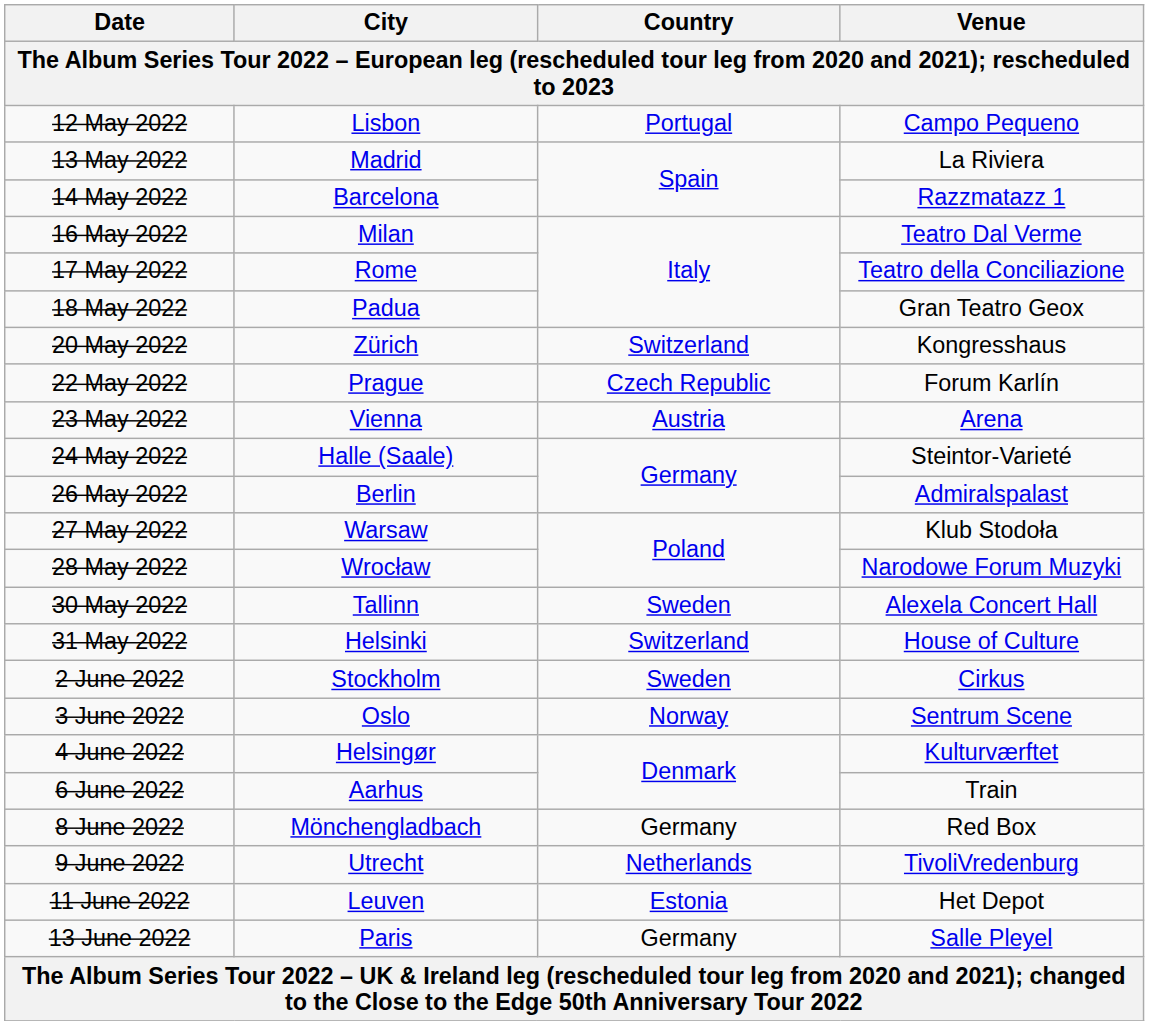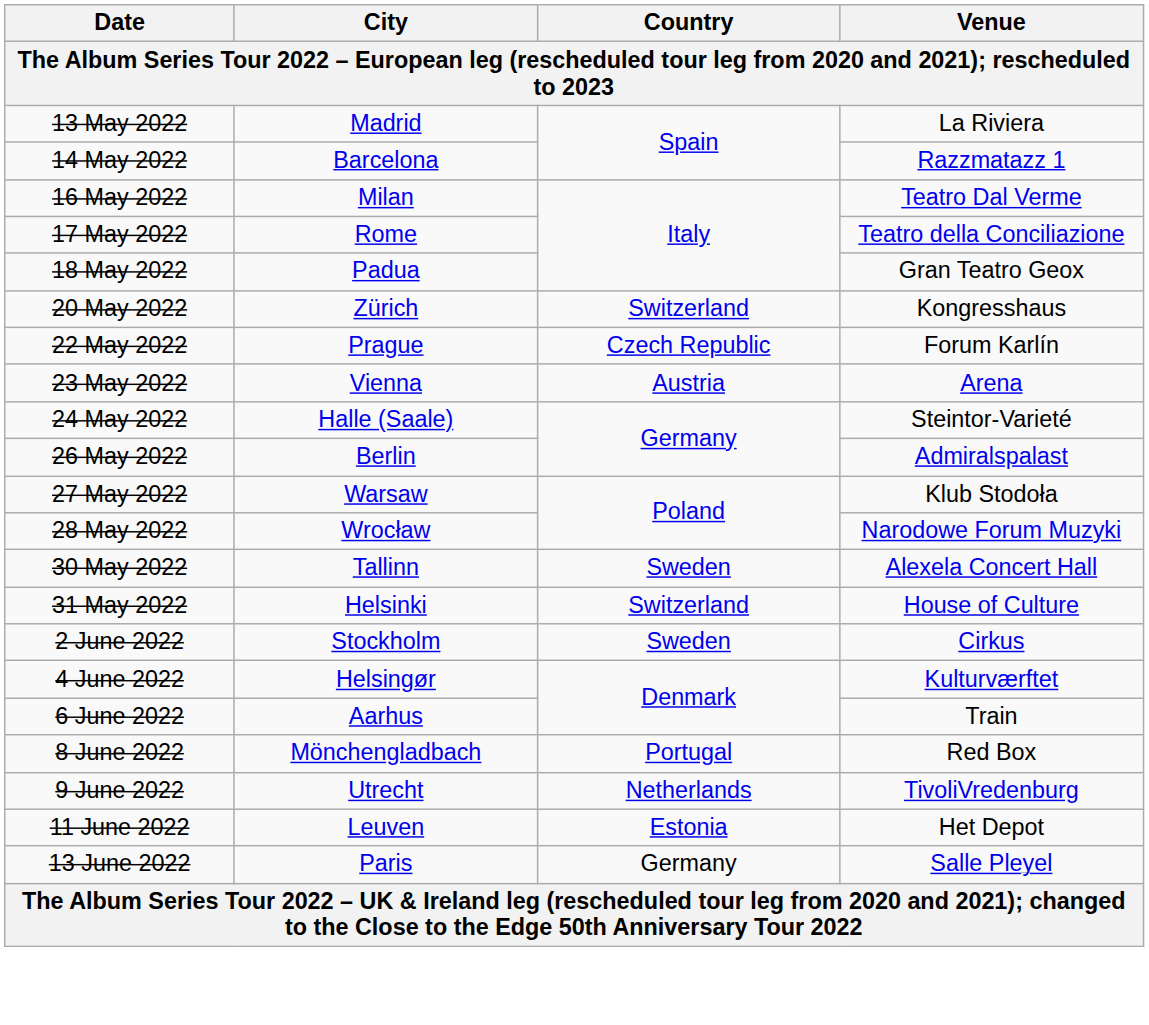- row: 12 May 2022 | Lisbon | Portugal | Campo Pequeno
- row: 3 June 2022 | Oslo | Norway | Sentrum Scene
8 June 2022 | Country: Germany -> Portugal
